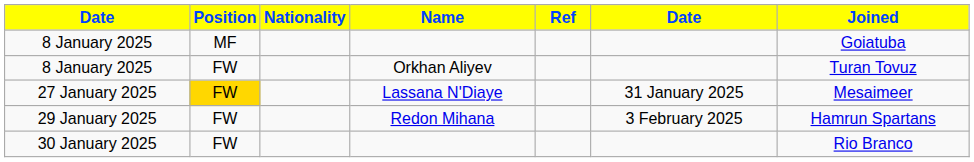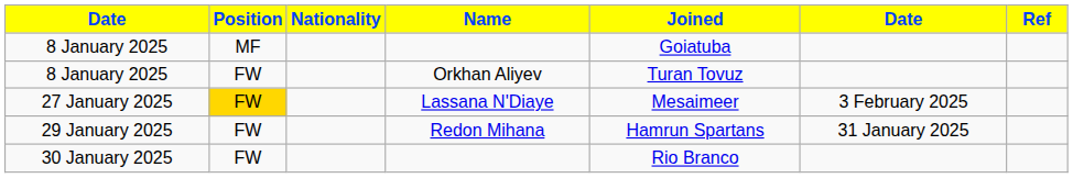columns swapped: Joined <-> Ref
27 January 2025 | column 6: 31 January 2025 -> 3 February 2025
29 January 2025 | column 6: 3 February 2025 -> 31 January 2025
